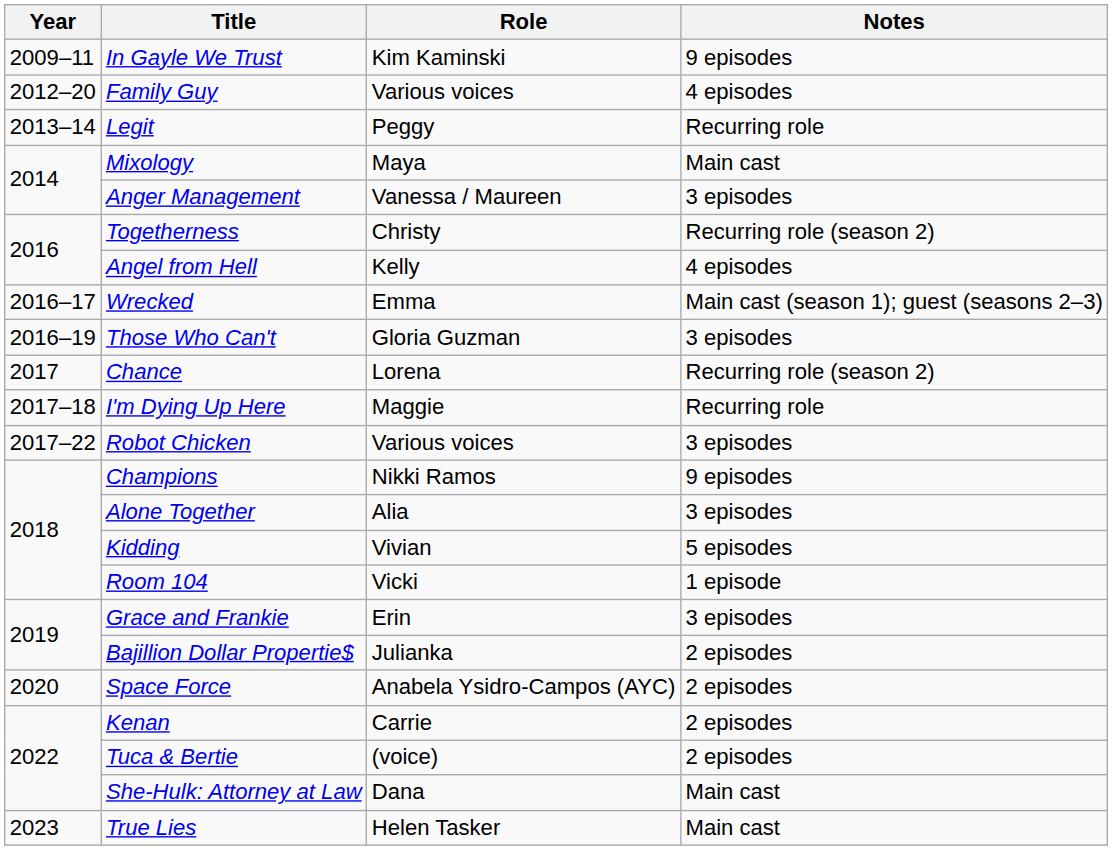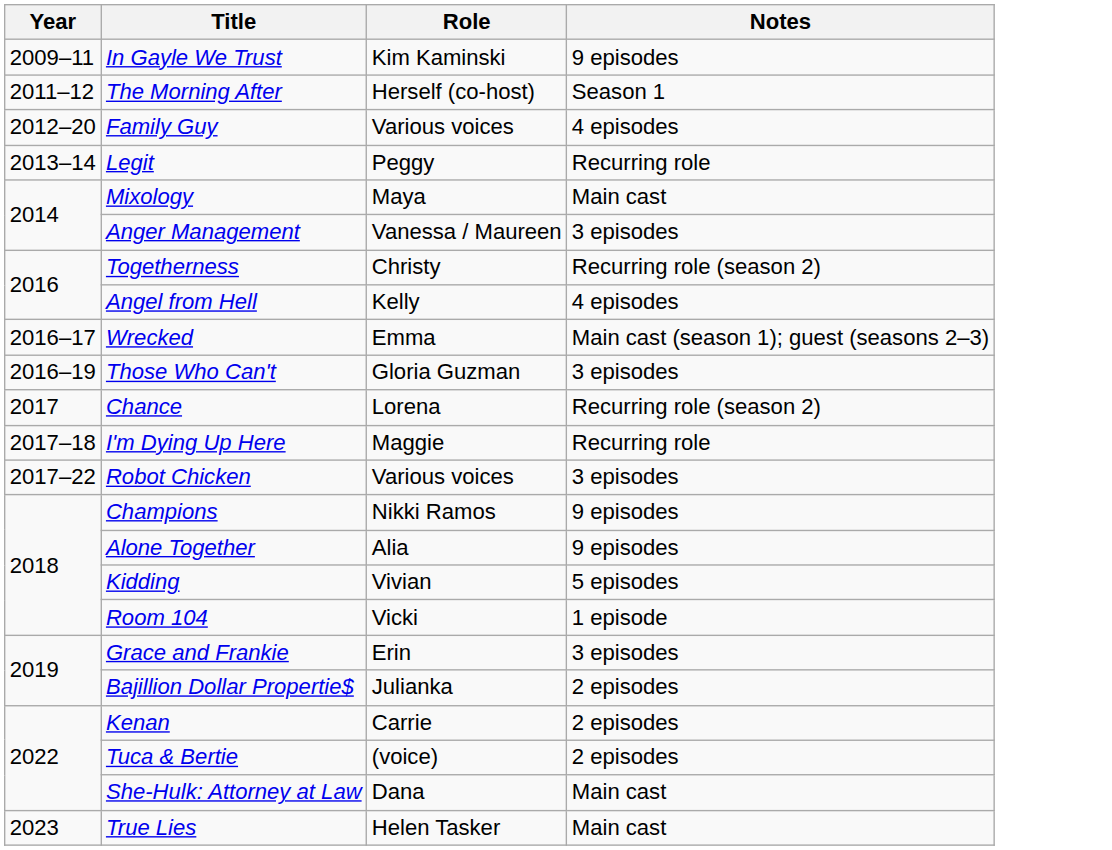+ row: 2011–12 | The Morning After | Herself (co-host) | Season 1
Alone Together | Notes: 3 episodes -> 9 episodes
- row: 2020 | Space Force | Anabela Ysidro-Campos (AYC) | 2 episodes
